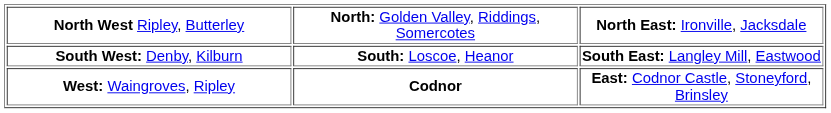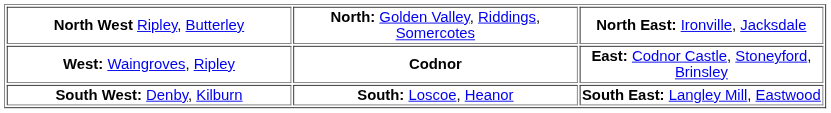rows swapped: West: Waingroves, Ripley <-> South West: Denby, Kilburn
